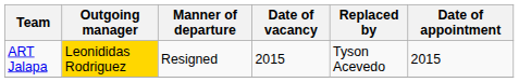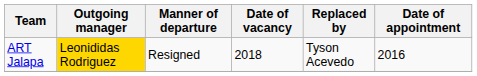ART Jalapa | Date of vacancy: 2015 -> 2018
ART Jalapa | Date of appointment: 2015 -> 2016
